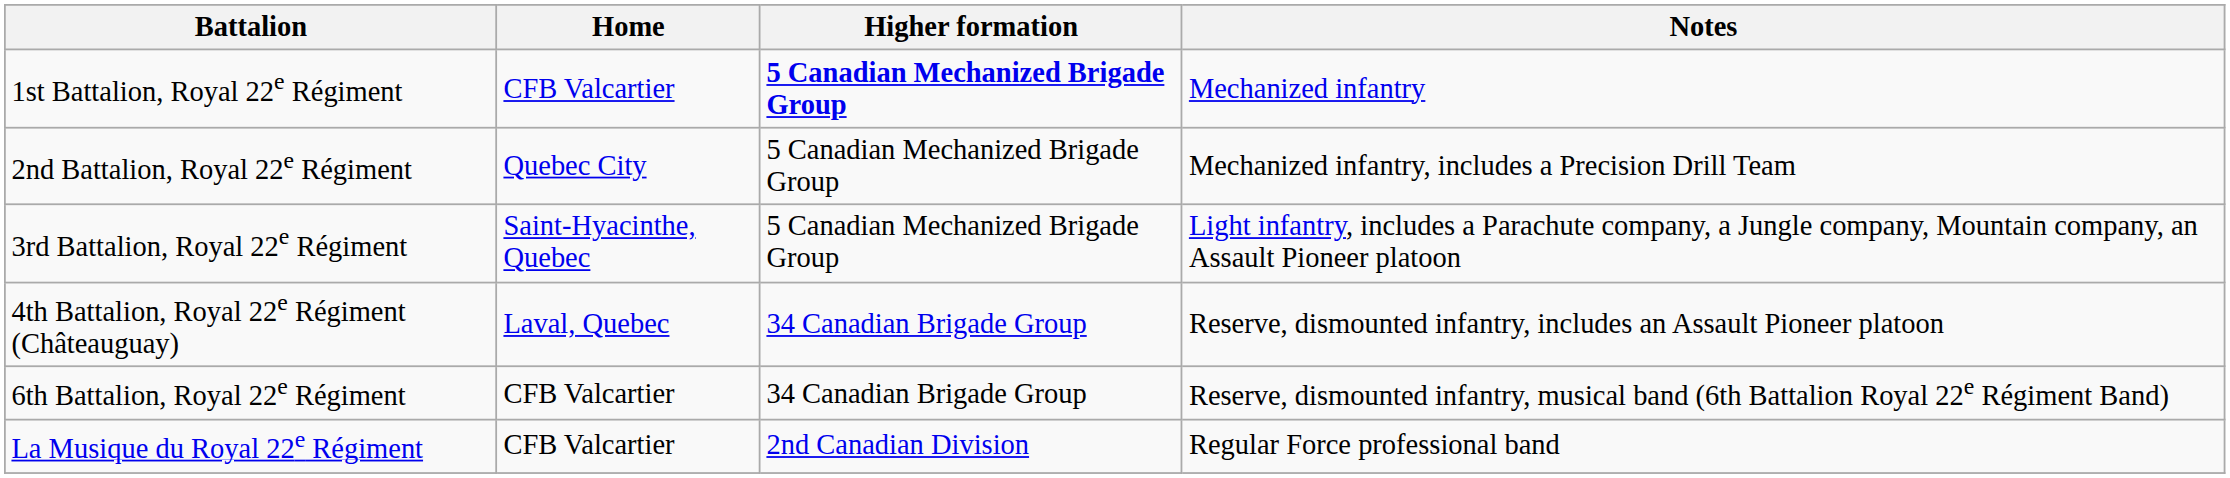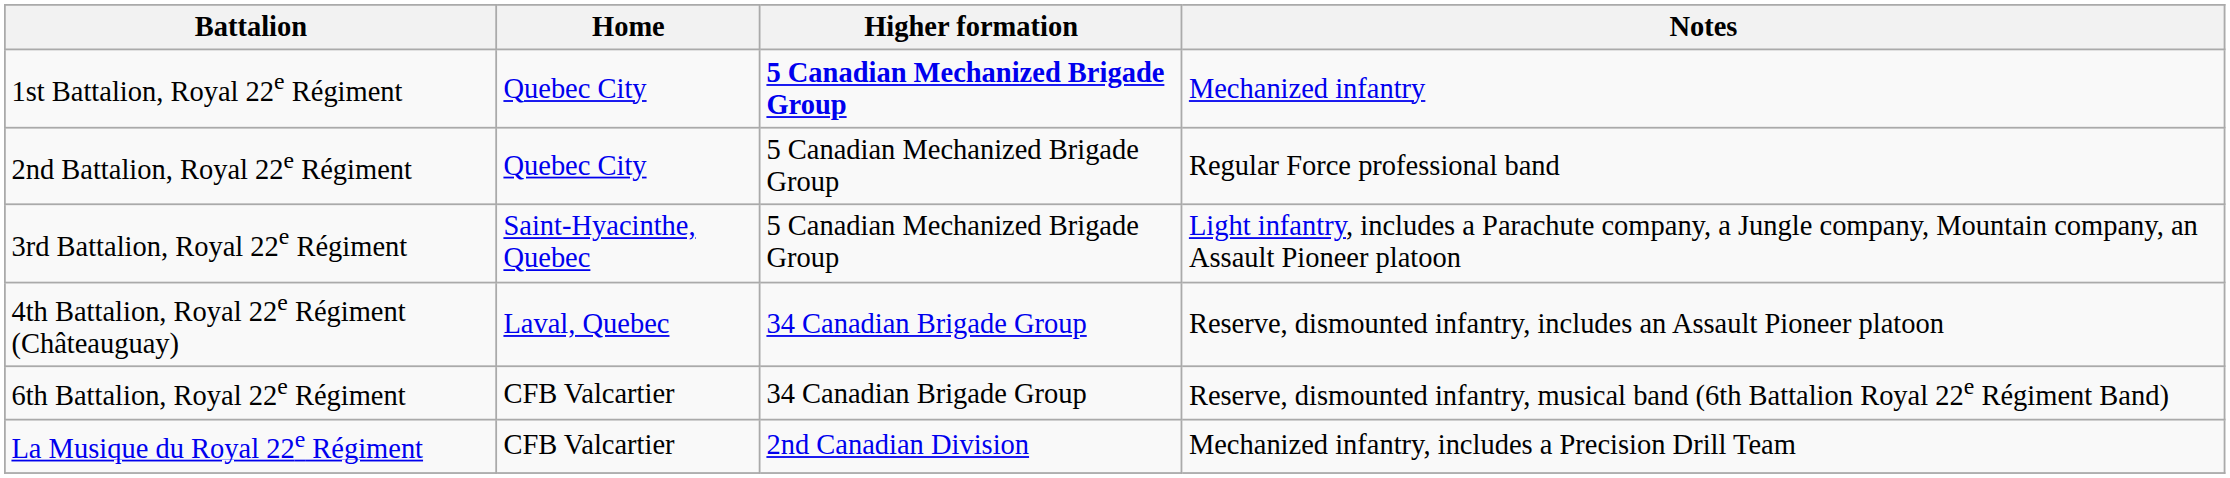1st Battalion, Royal 22e Régiment | Home: CFB Valcartier -> Quebec City
2nd Battalion, Royal 22e Régiment | Notes: Mechanized infantry, includes a Precision Drill Team -> Regular Force professional band
La Musique du Royal 22e Régiment | Notes: Regular Force professional band -> Mechanized infantry, includes a Precision Drill Team
